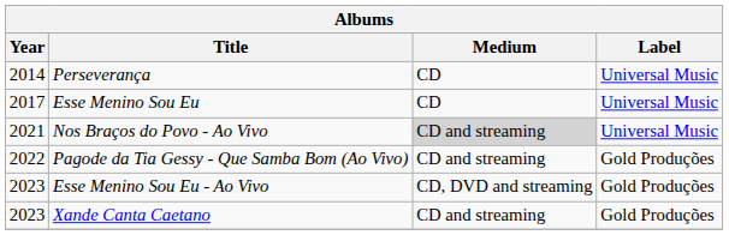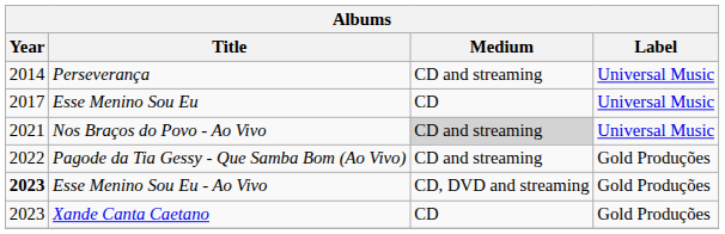Perseverança | Medium: CD -> CD and streaming
Esse Menino Sou Eu - Ao Vivo | Year: normal -> bold
Xande Canta Caetano | Medium: CD and streaming -> CD
